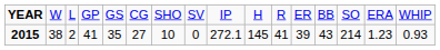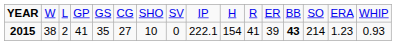2015 | column 9: 272.1 -> 222.1
2015 | column 10: 145 -> 154
2015 | column 13: normal -> bold
